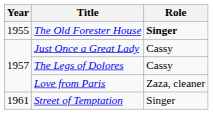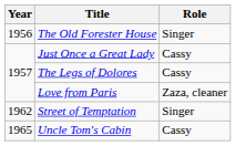The Old Forester House | Year: 1955 -> 1956
The Old Forester House | Role: bold -> normal
Street of Temptation | Year: 1961 -> 1962
+ row: 1965 | Uncle Tom's Cabin | Cassy
